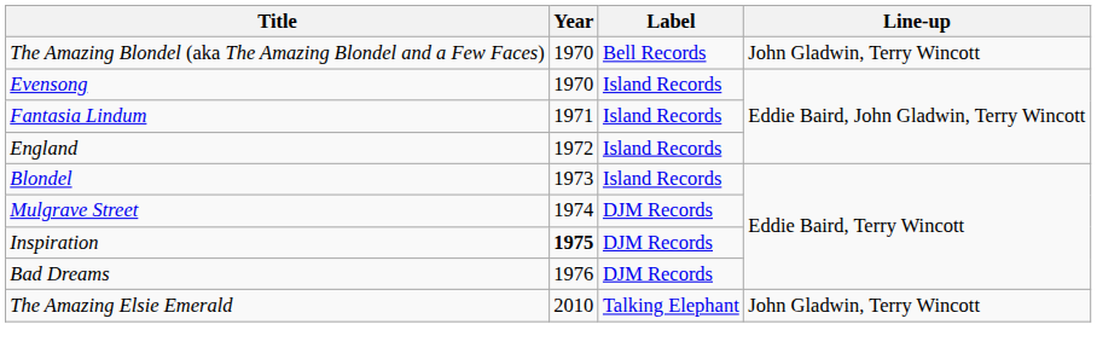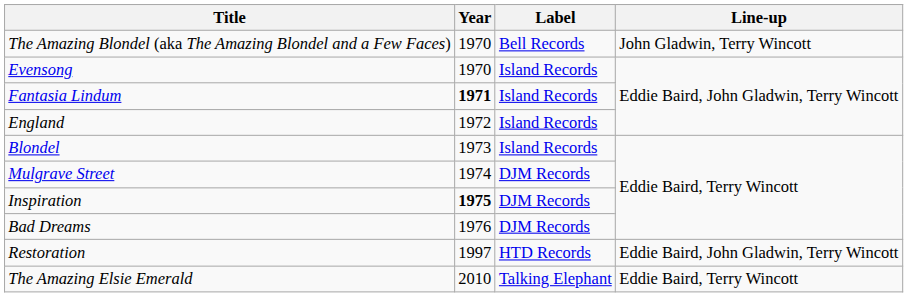Fantasia Lindum | Year: normal -> bold
+ row: Restoration | 1997 | HTD Records | Eddie Baird, John Gladwin, Terry Wincott
The Amazing Elsie Emerald | Line-up: John Gladwin, Terry Wincott -> Eddie Baird, Terry Wincott
